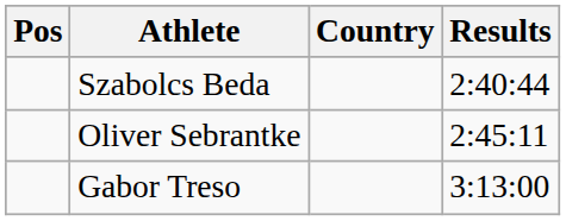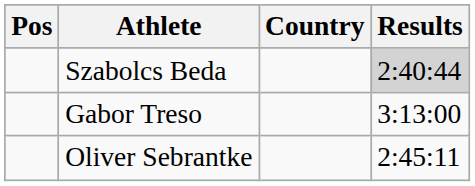Szabolcs Beda | Results: no background -> lightgrey background
rows swapped: Oliver Sebrantke <-> Gabor Treso
